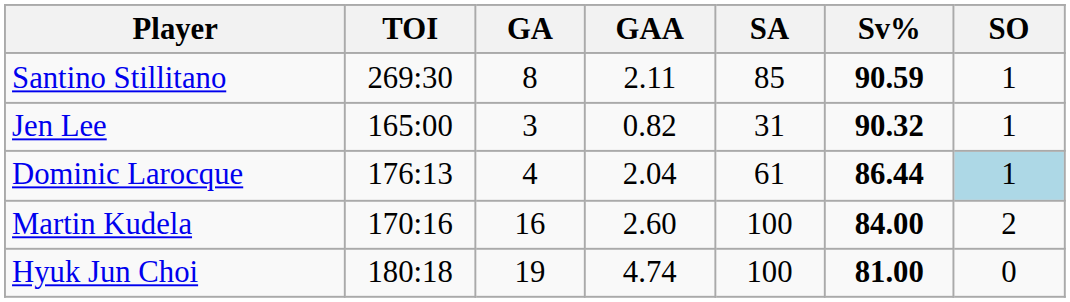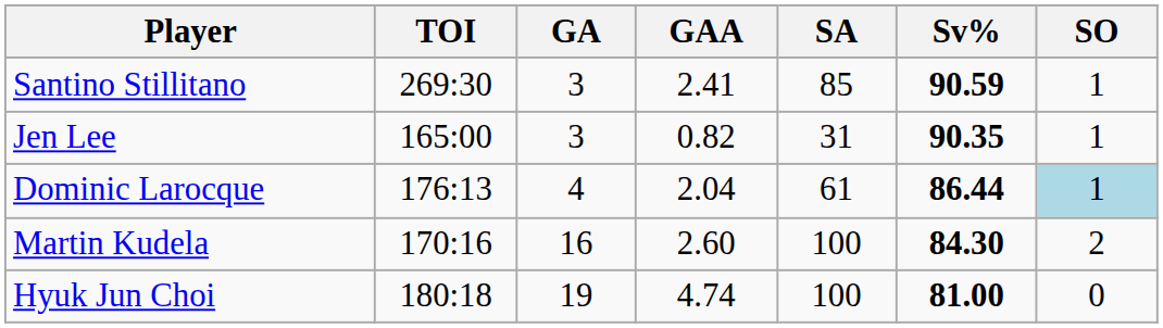Santino Stillitano | GA: 8 -> 3
Santino Stillitano | GAA: 2.11 -> 2.41
Jen Lee | Sv%: 90.32 -> 90.35
Martin Kudela | Sv%: 84.00 -> 84.30
